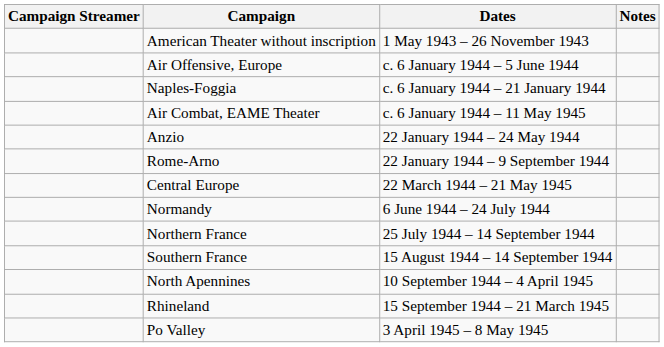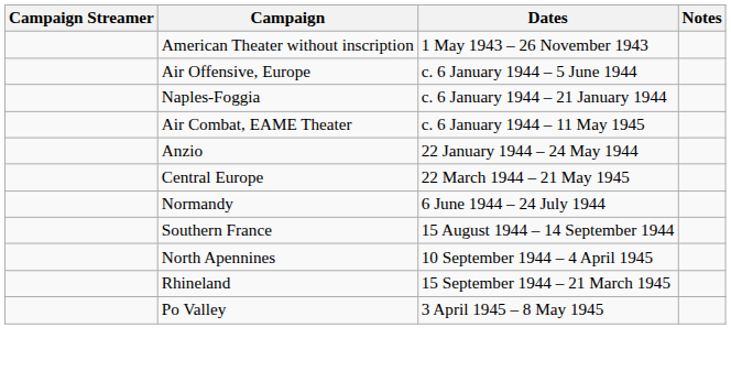- row: Rome-Arno | 22 January 1944 – 9 September 1944
- row: Northern France | 25 July 1944 – 14 September 1944
